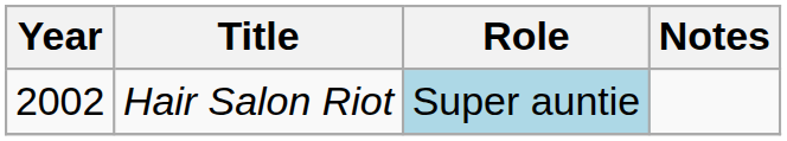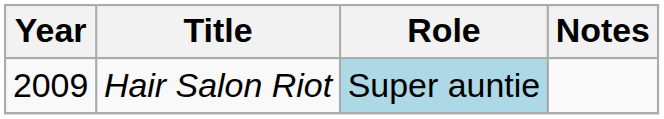Hair Salon Riot | Year: 2002 -> 2009
